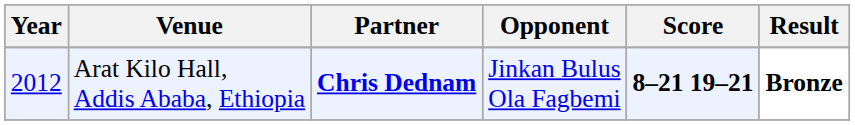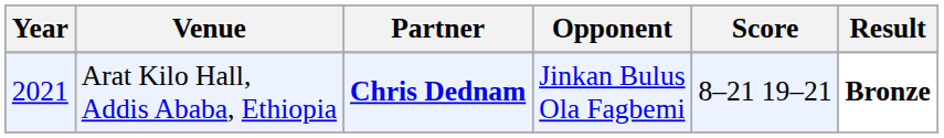Arat Kilo Hall, Addis Ababa, Ethiopia | Year: 2012 -> 2021
Arat Kilo Hall, Addis Ababa, Ethiopia | Score: bold -> normal
